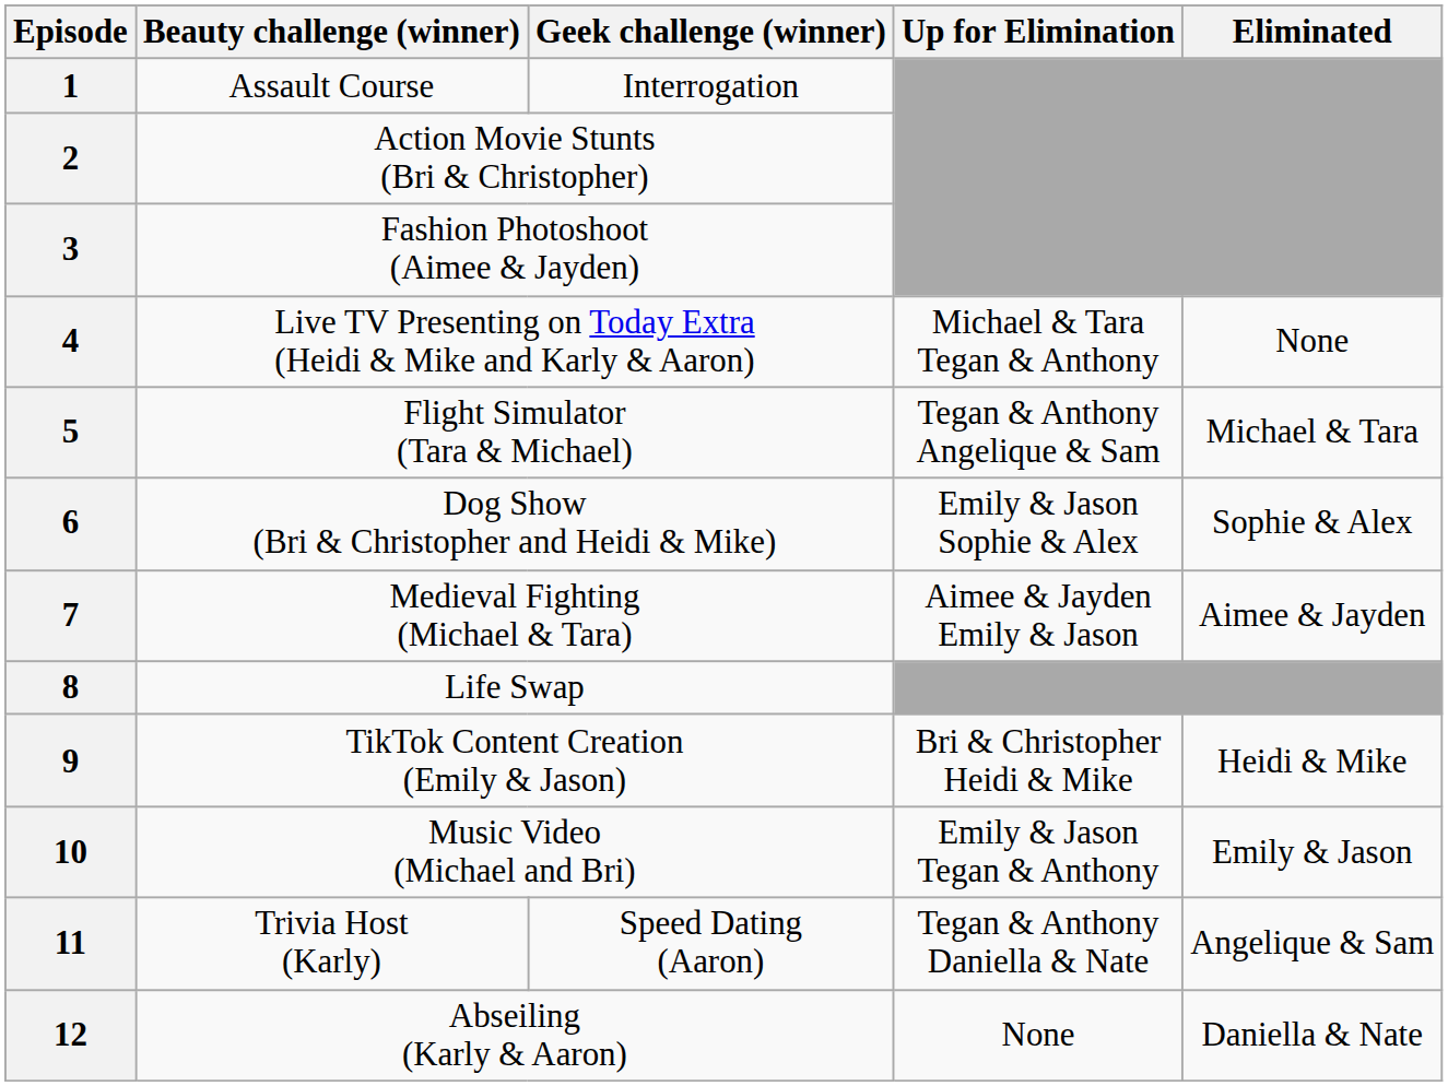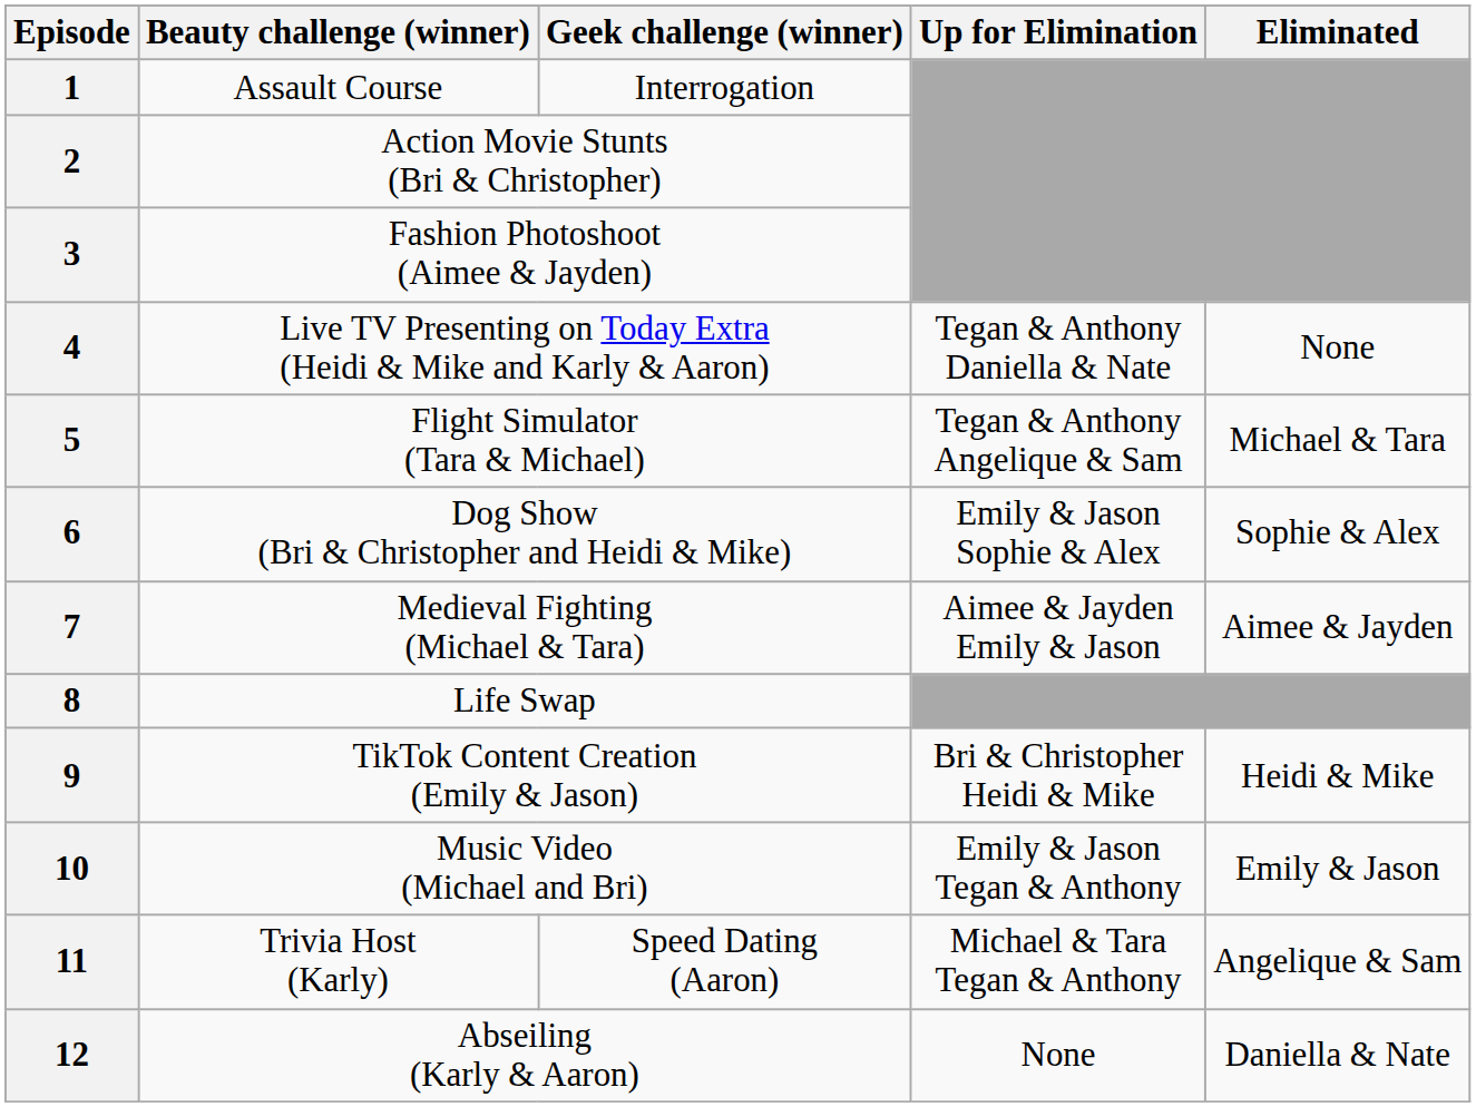4 | Up for Elimination: Michael & Tara Tegan & Anthony -> Tegan & Anthony Daniella & Nate
11 | Up for Elimination: Tegan & Anthony Daniella & Nate -> Michael & Tara Tegan & Anthony
